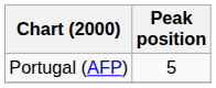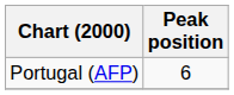Portugal (AFP) | Peak position: 5 -> 6
